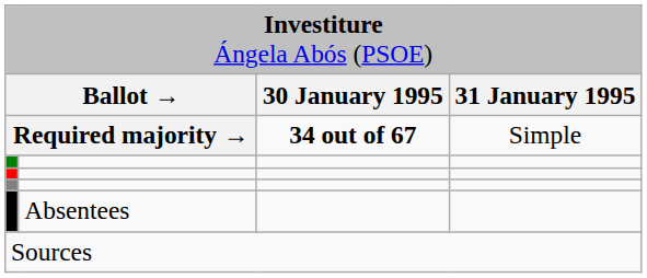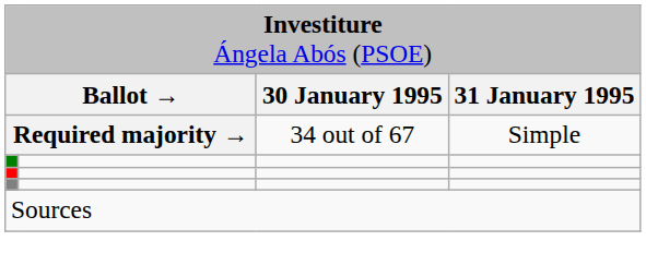Required majority → | column 3: bold -> normal
- row: Absentees
